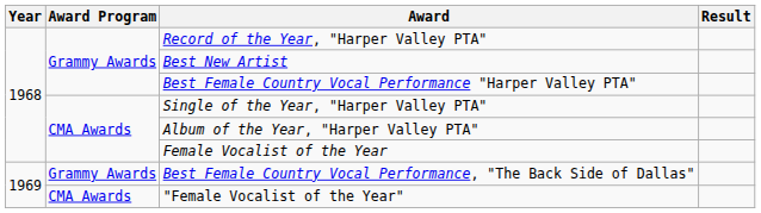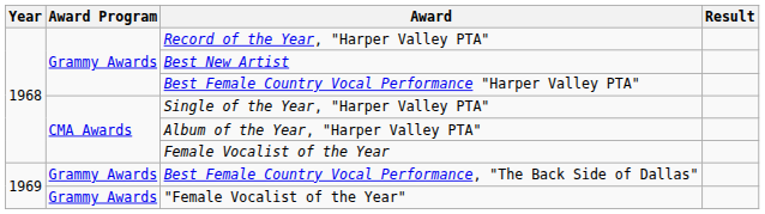"Female Vocalist of the Year" | Award Program: CMA Awards -> Grammy Awards
